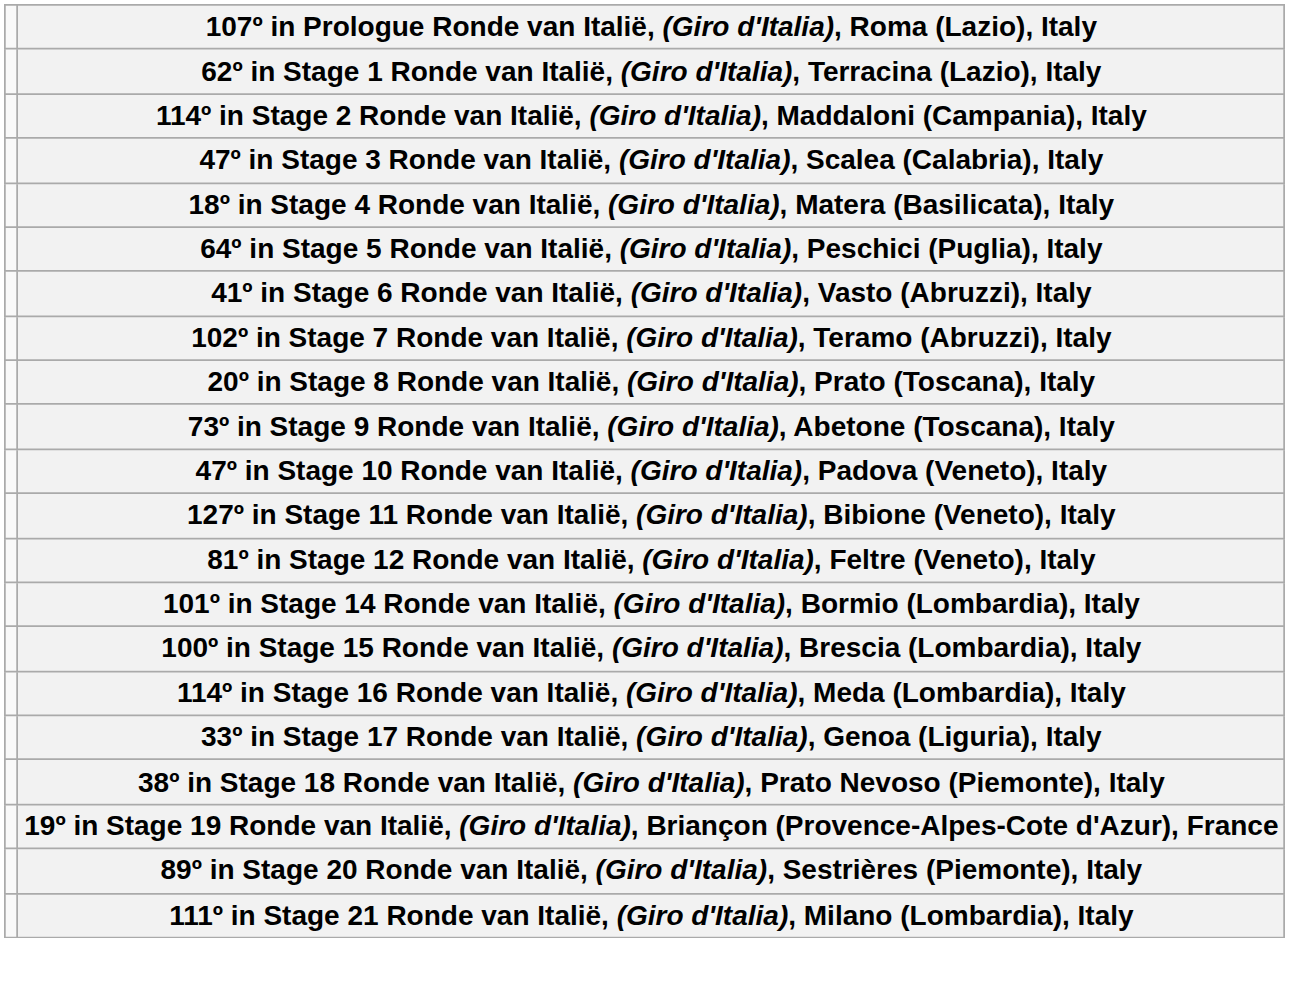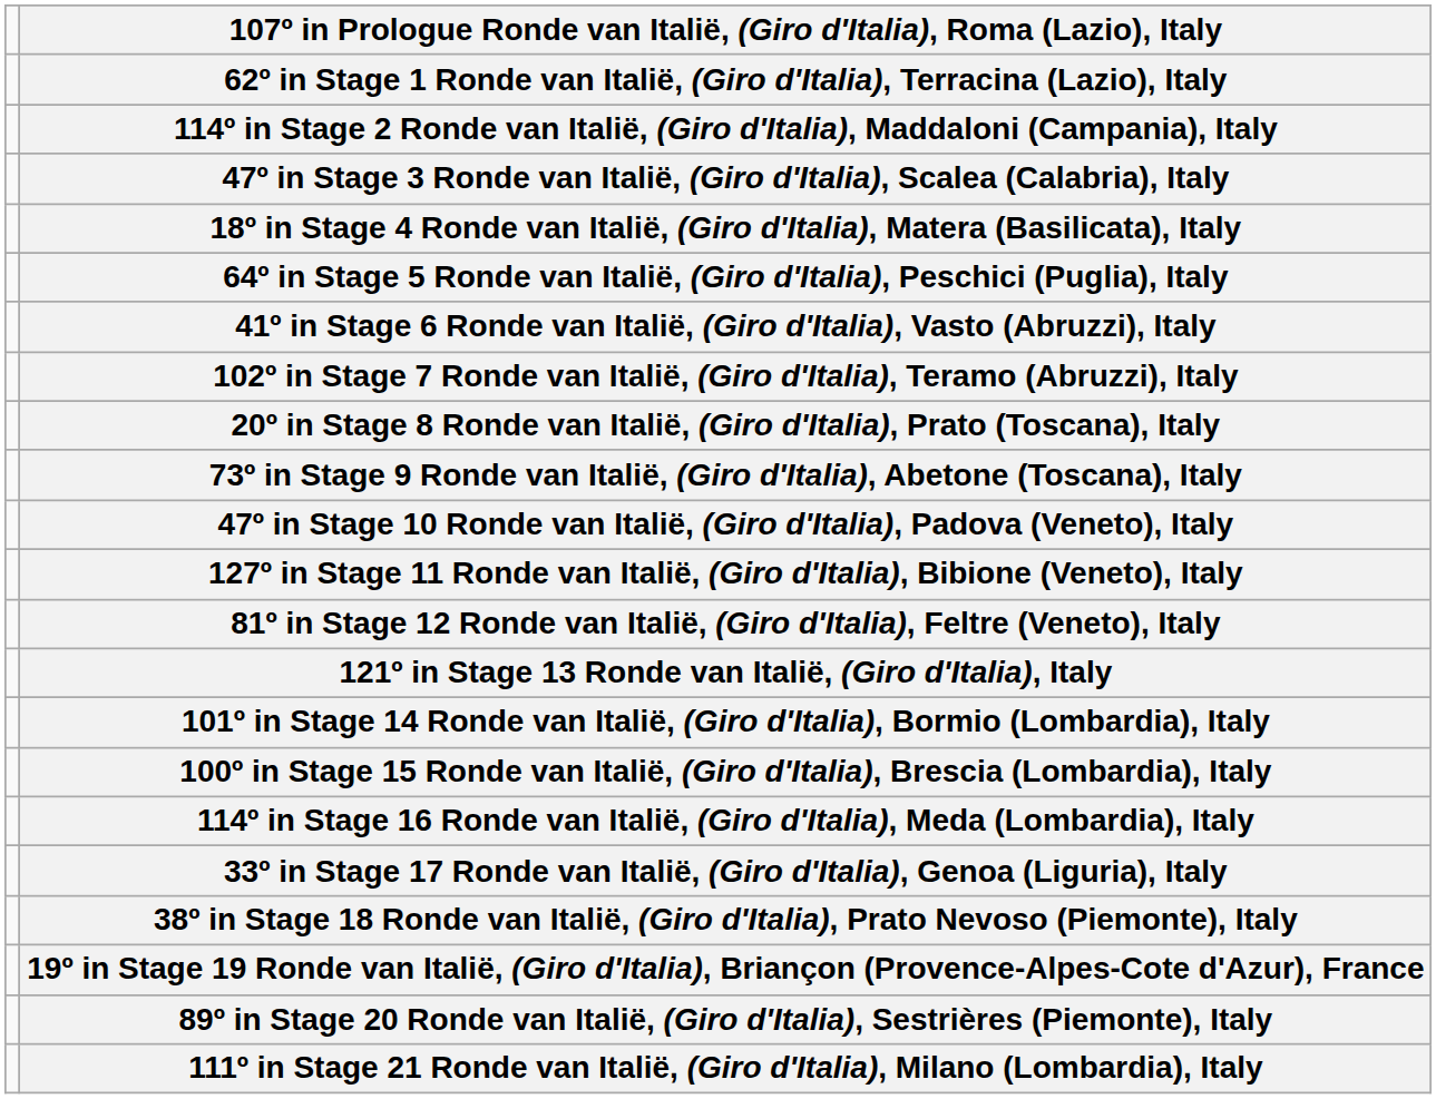+ row: 121º in Stage 13 Ronde van Italië, (Giro d'Italia), Italy
